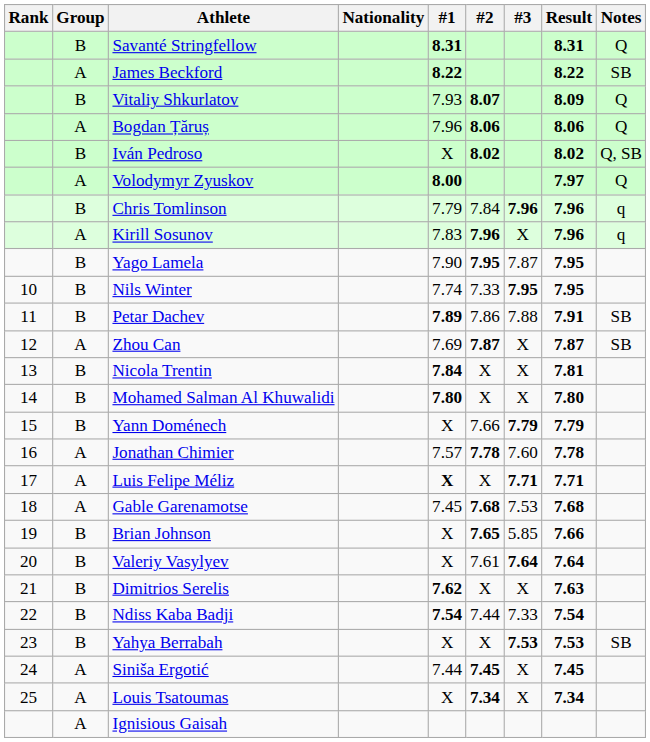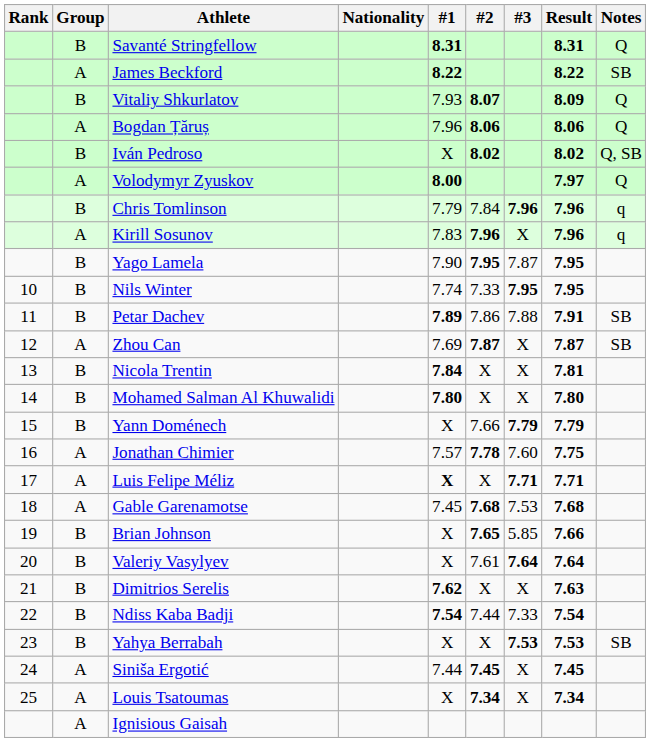Jonathan Chimier | Result: 7.78 -> 7.75
